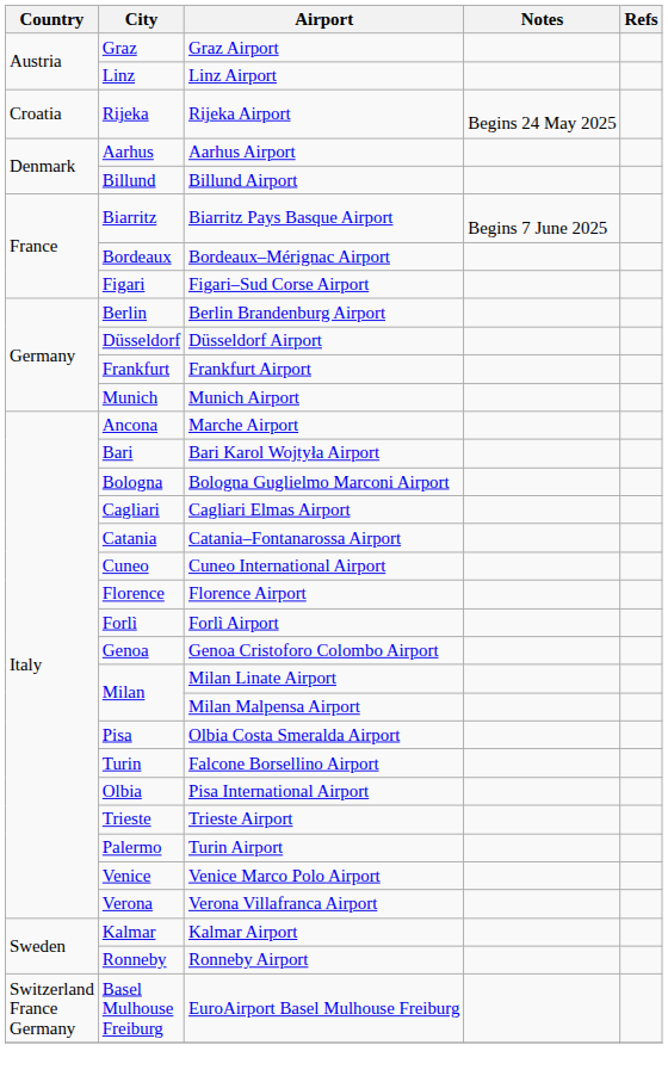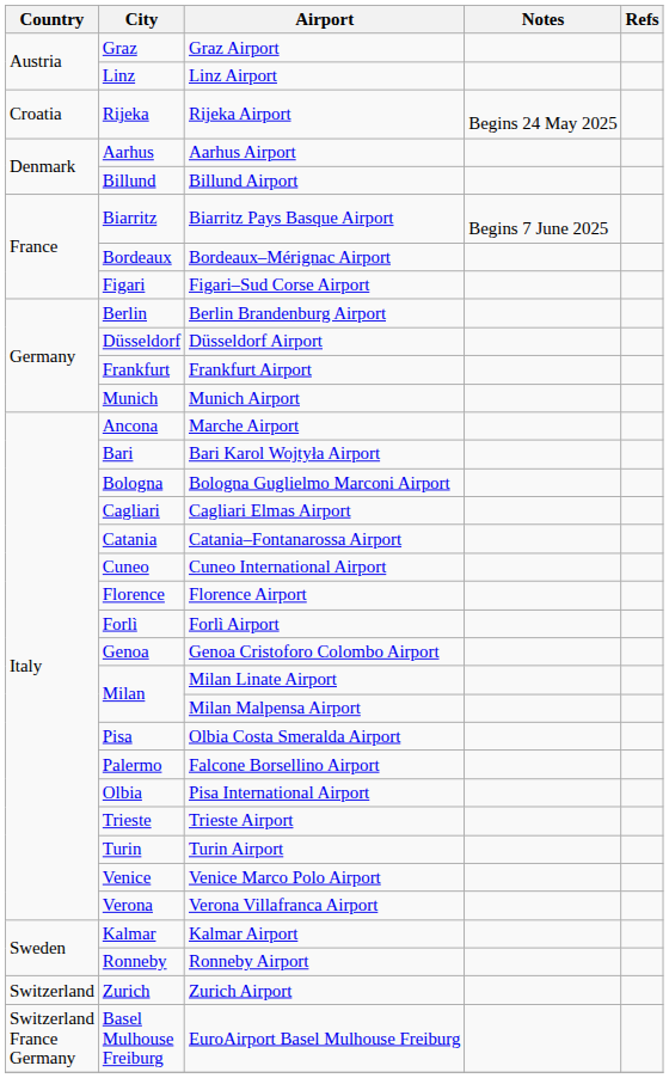Falcone Borsellino Airport | City: Turin -> Palermo
Turin Airport | City: Palermo -> Turin
+ row: Switzerland | Zurich | Zurich Airport
